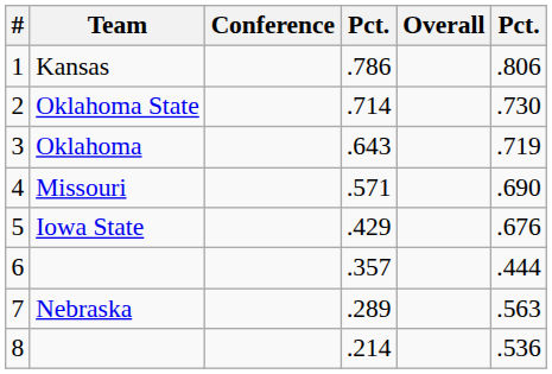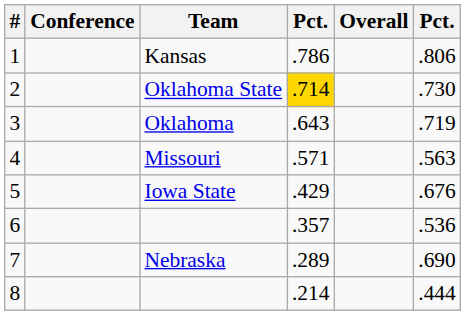columns swapped: Team <-> Conference
2 | column 4: no background -> gold background
4 | column 6: .690 -> .563
6 | column 6: .444 -> .536
7 | column 6: .563 -> .690
8 | column 6: .536 -> .444
